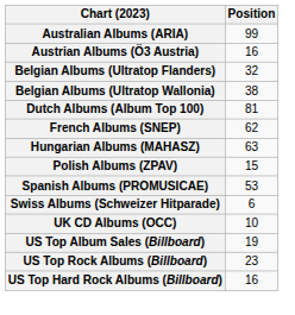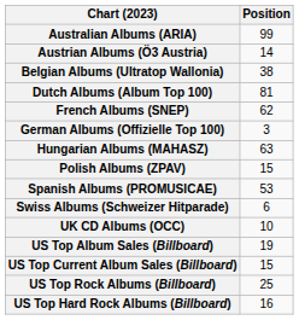Austrian Albums (Ö3 Austria) | Position: 16 -> 14
- row: Belgian Albums (Ultratop Flanders) | 32
+ row: German Albums (Offizielle Top 100) | 3
+ row: US Top Current Album Sales (Billboard) | 15
US Top Rock Albums (Billboard) | Position: 23 -> 25
